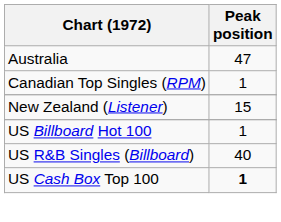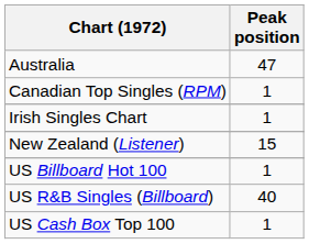+ row: Irish Singles Chart | 1
US Cash Box Top 100 | Peak position: bold -> normal
